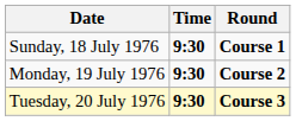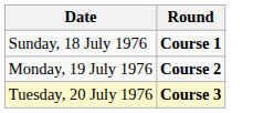- column: Time | 9:30 | 9:30 | 9:30
